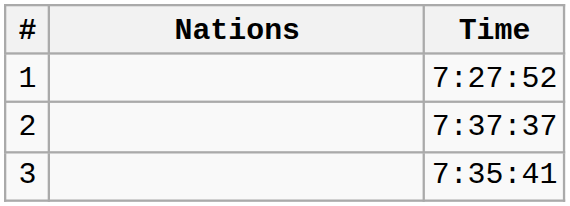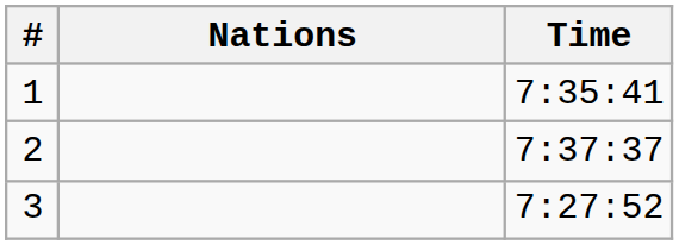1 | Time: 7:27:52 -> 7:35:41
3 | Time: 7:35:41 -> 7:27:52
